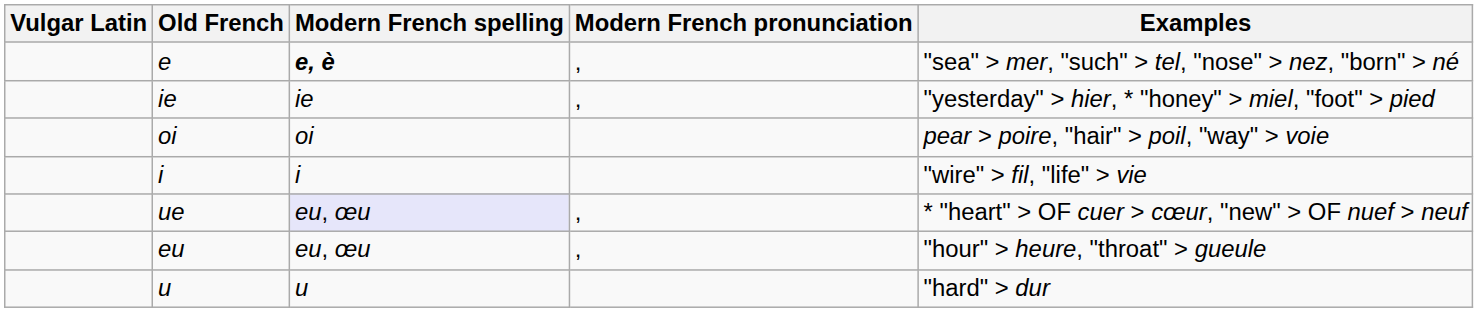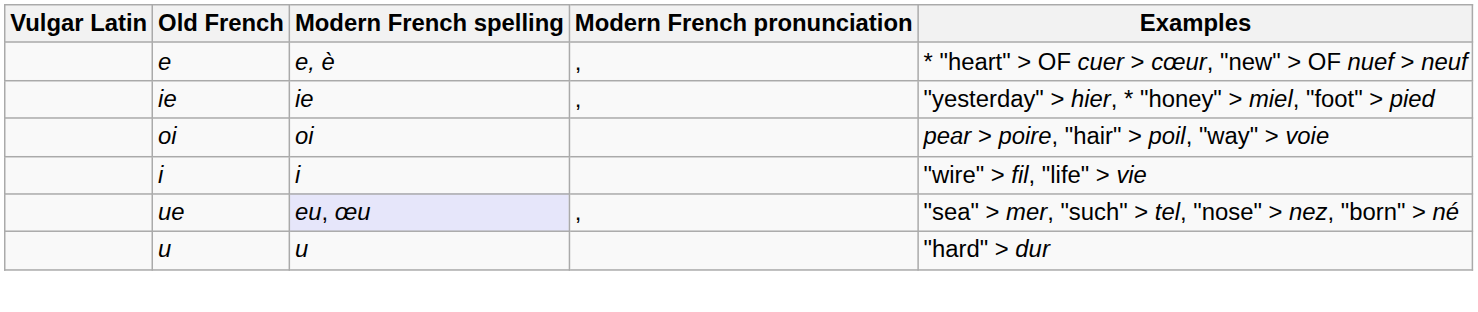e | Modern French spelling: bold -> normal
e | Examples: "sea" > mer, "such" > tel, "nose" > nez, "born" > né -> * "heart" > OF cuer > cœur, "new" > OF nuef > neuf
ue | Examples: * "heart" > OF cuer > cœur, "new" > OF nuef > neuf -> "sea" > mer, "such" > tel, "nose" > nez, "born" > né
- row: eu | eu, œu | , | "hour" > heure, "throat" > gueule
